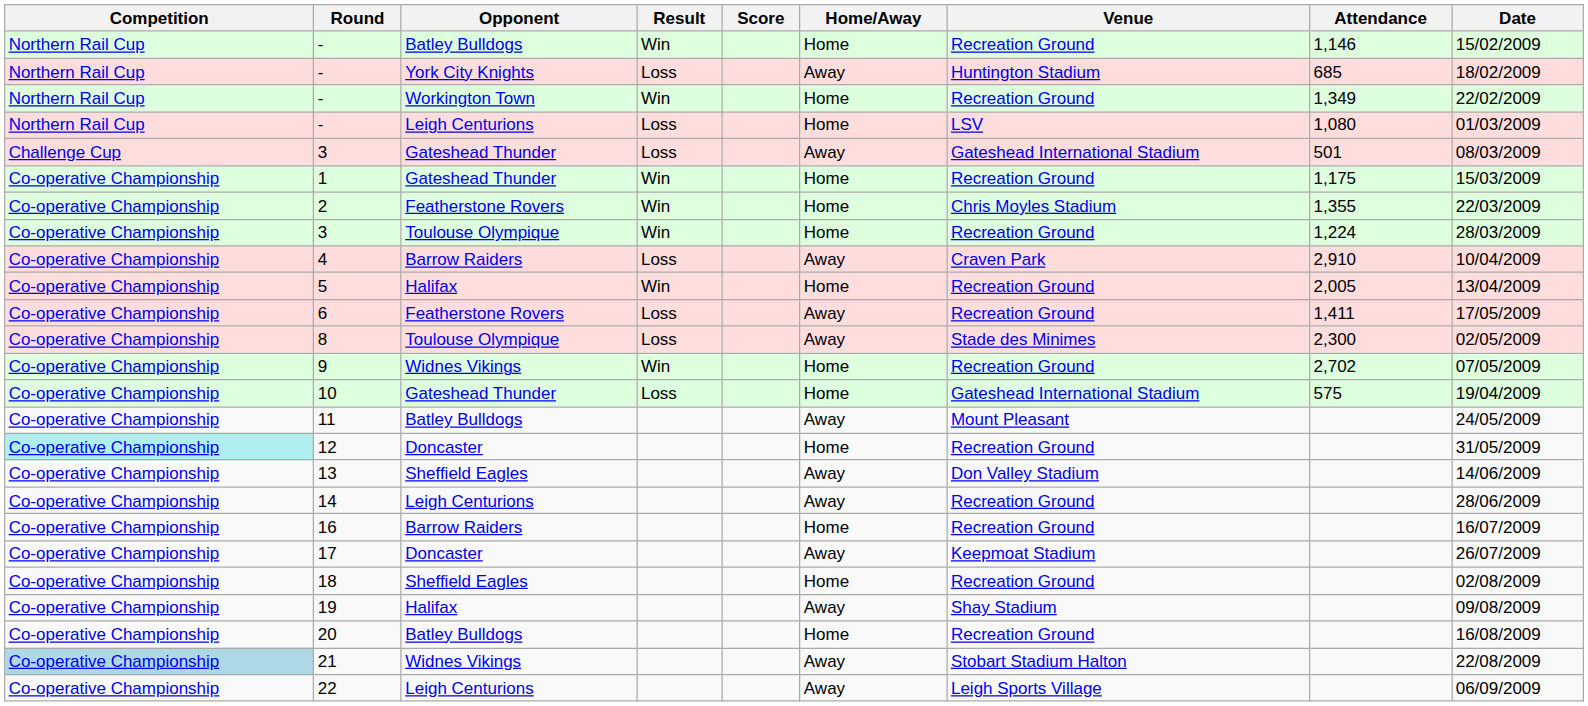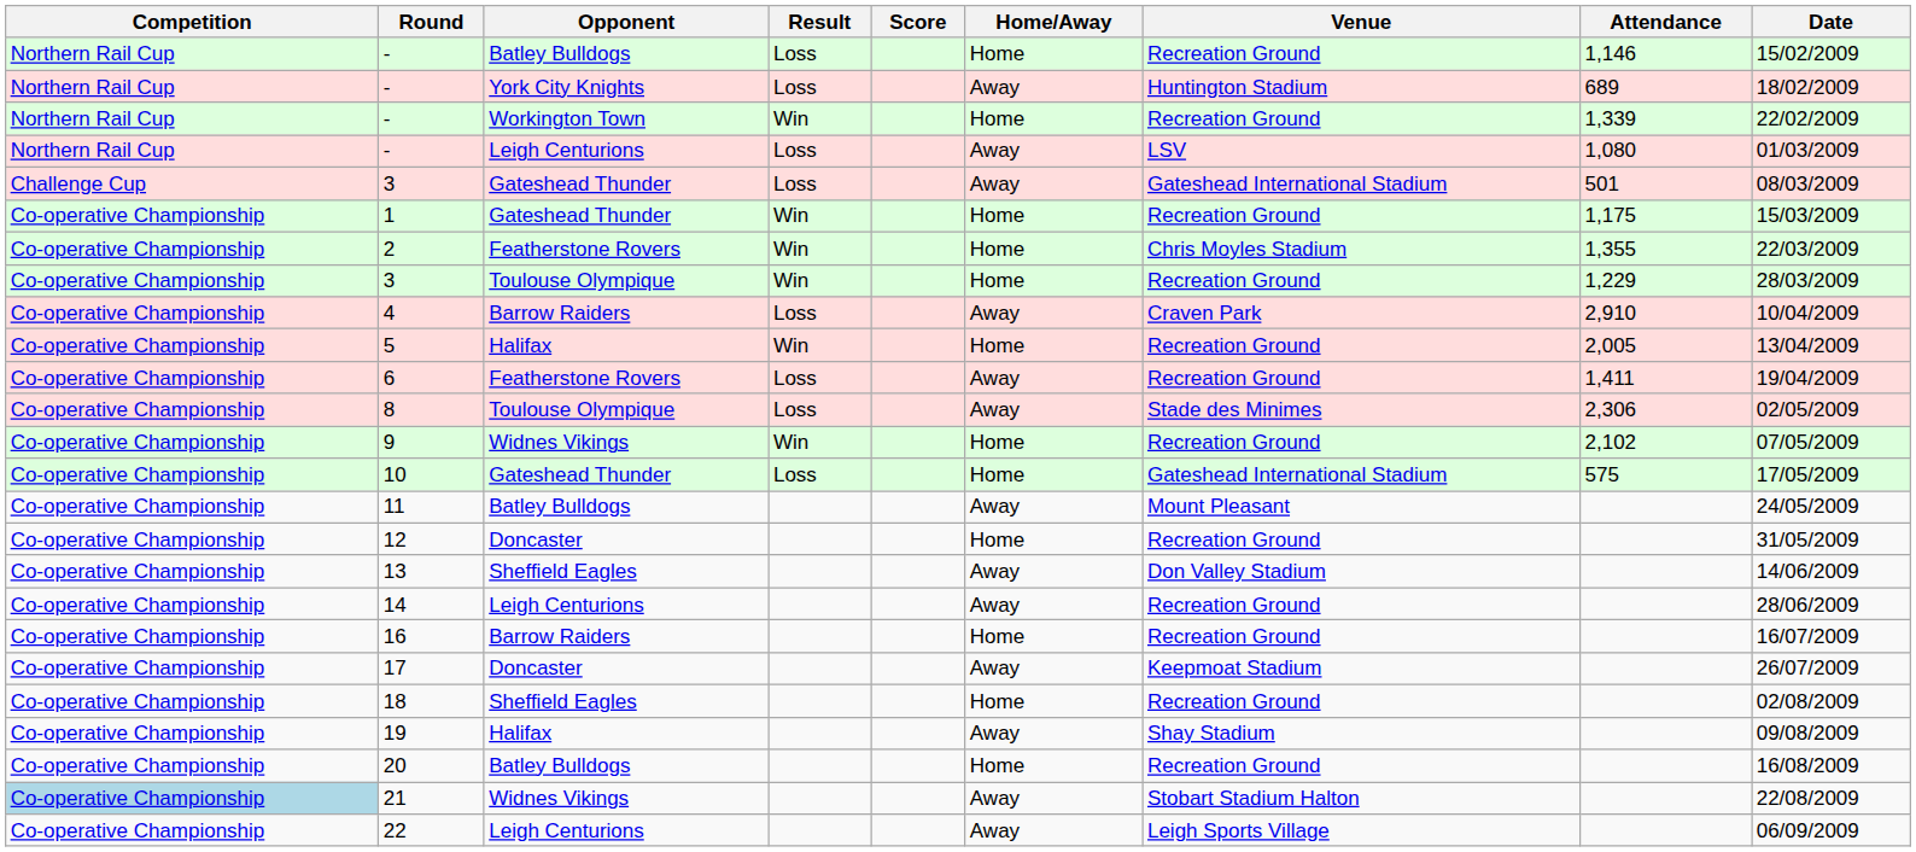- / Batley Bulldogs | Result: Win -> Loss
- / York City Knights | Attendance: 685 -> 689
- / Workington Town | Attendance: 1,349 -> 1,339
- / Leigh Centurions | Home/Away: Home -> Away
3 / Toulouse Olympique | Attendance: 1,224 -> 1,229
6 | Date: 17/05/2009 -> 19/04/2009
8 | Attendance: 2,300 -> 2,306
9 | Attendance: 2,702 -> 2,102
10 | Date: 19/04/2009 -> 17/05/2009
12 | Competition: paleturquoise background -> no background
